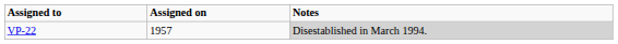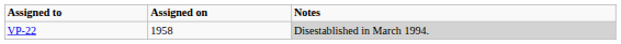VP-22 | Assigned on: 1957 -> 1958
